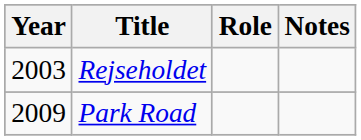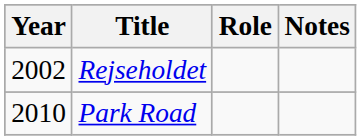Rejseholdet | Year: 2003 -> 2002
Park Road | Year: 2009 -> 2010
